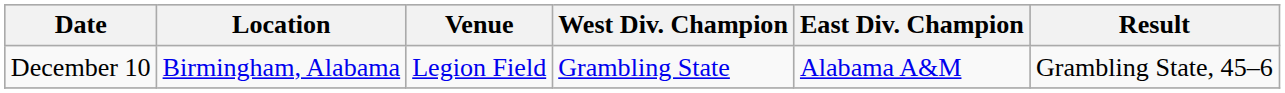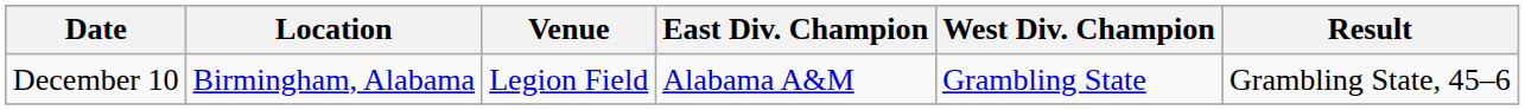columns swapped: West Div. Champion <-> East Div. Champion
